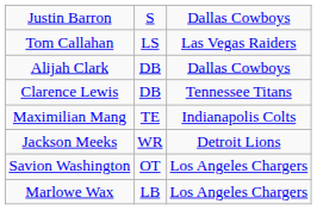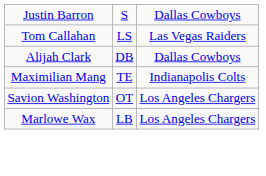- row: Clarence Lewis | DB | Tennessee Titans
- row: Jackson Meeks | WR | Detroit Lions
